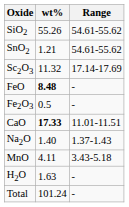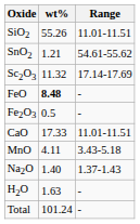SiO2 | Range: 54.61-55.62 -> 11.01-11.51
CaO | wt%: bold -> normal
rows swapped: MnO <-> Na2O
